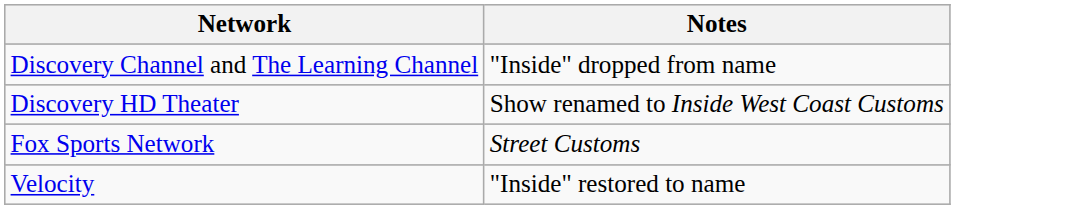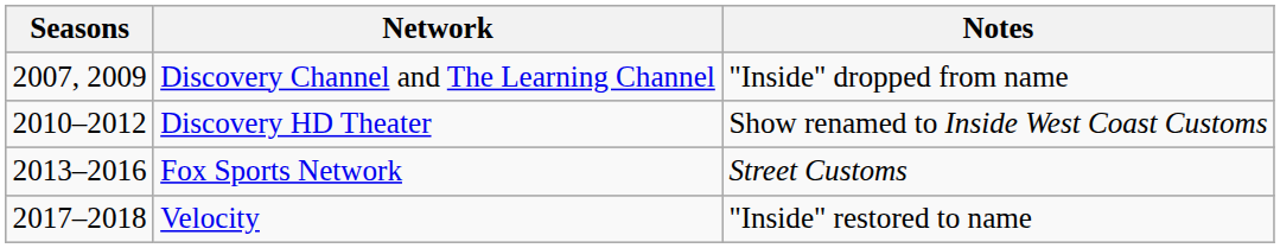+ column: Seasons | 2007, 2009 | 2010–2012 | 2013–2016 | 2017–2018
